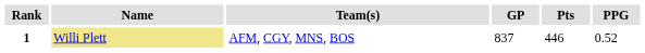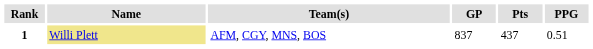1 | Pts: 446 -> 437
1 | PPG: 0.52 -> 0.51
